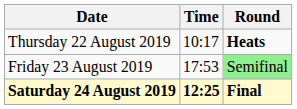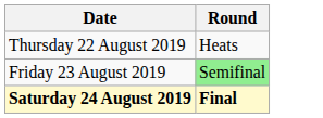- column: Time | 10:17 | 17:53 | 12:25
Thursday 22 August 2019 | Round: bold -> normal
